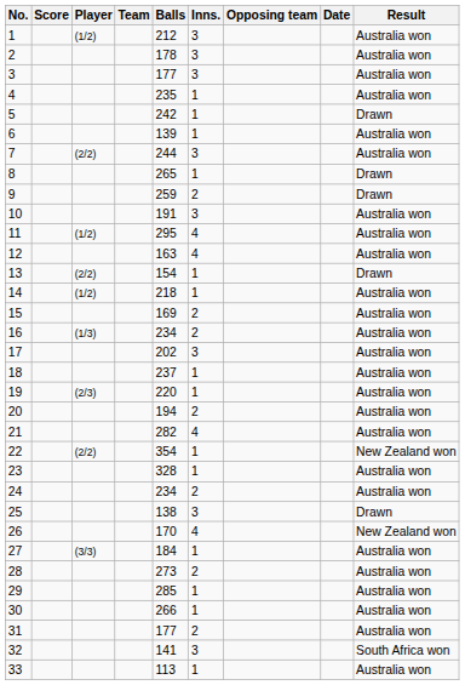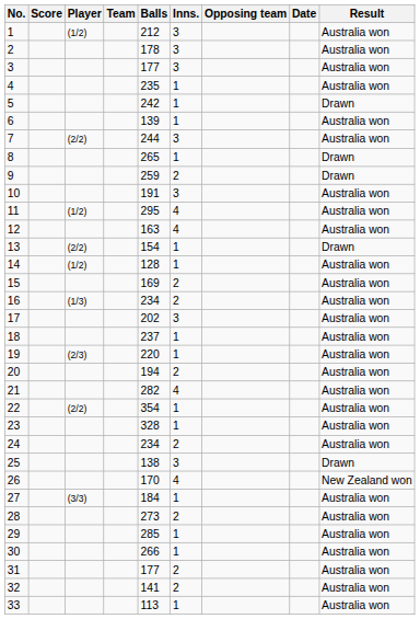14 | Balls: 218 -> 128
22 | Result: New Zealand won -> Australia won
32 | Inns.: 3 -> 2
32 | Result: South Africa won -> Australia won
